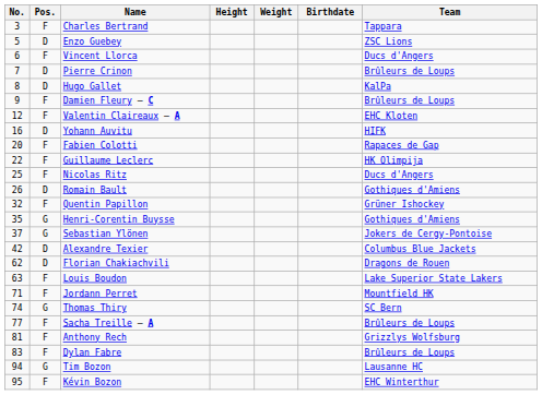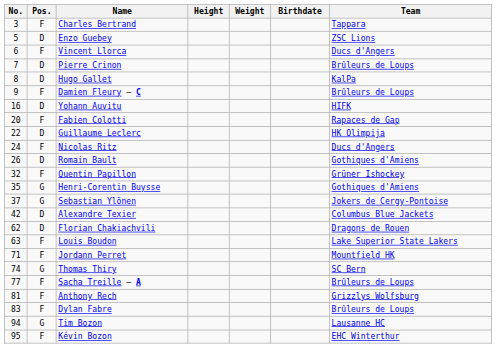- row: 12 | F | Valentin Claireaux – A | EHC Kloten
Guillaume Leclerc | Pos.: F -> D
Nicolas Ritz | No.: 25 -> 24
